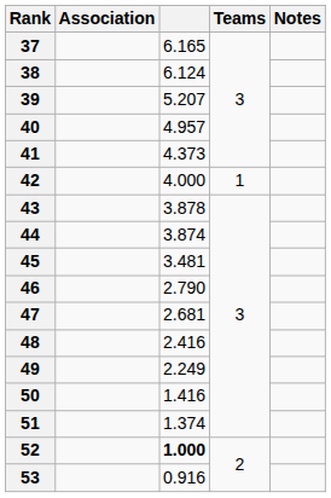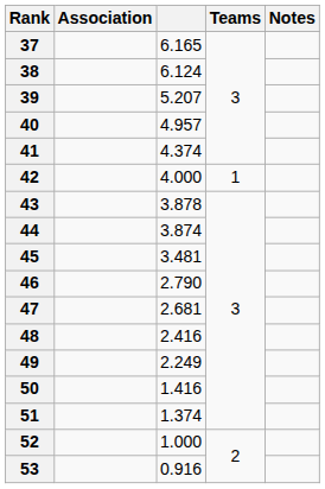41 | column 3: 4.373 -> 4.374
52 | column 3: bold -> normal
